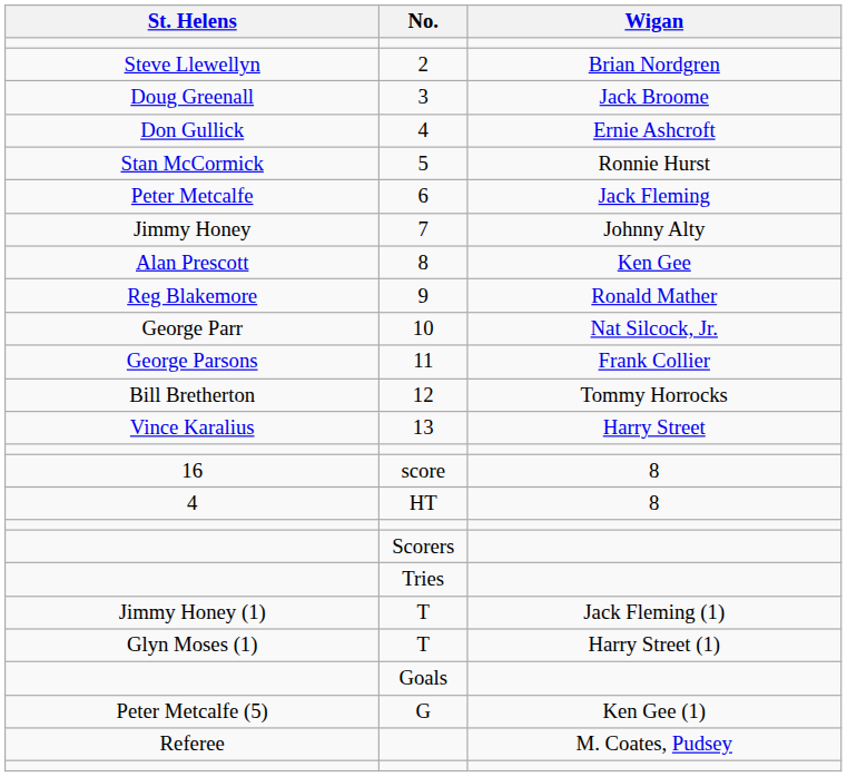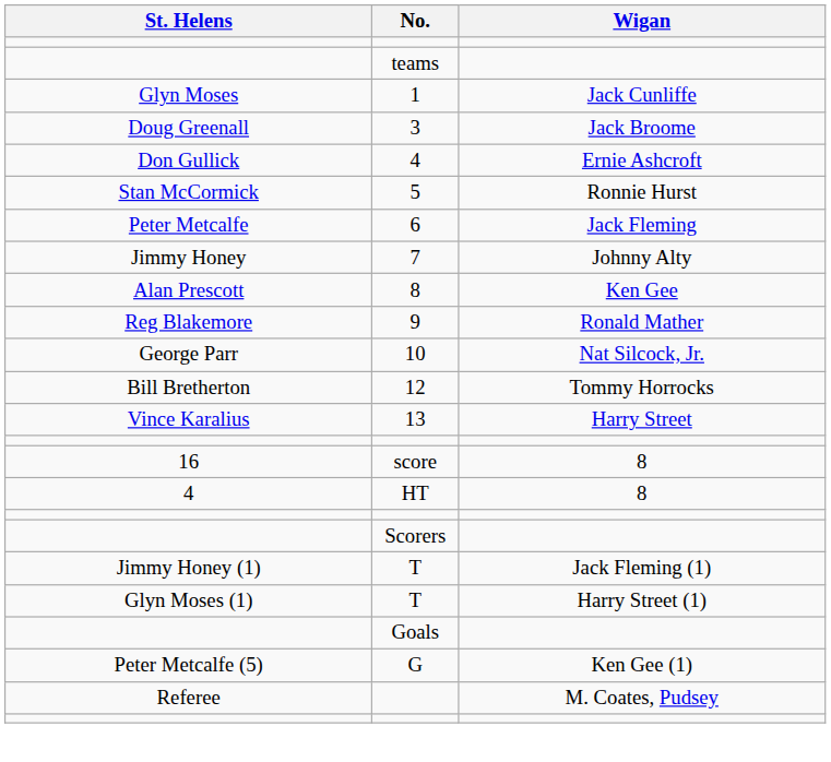+ row: teams
+ row: Glyn Moses | 1 | Jack Cunliffe
- row: Steve Llewellyn | 2 | Brian Nordgren
- row: George Parsons | 11 | Frank Collier
- row: Tries
